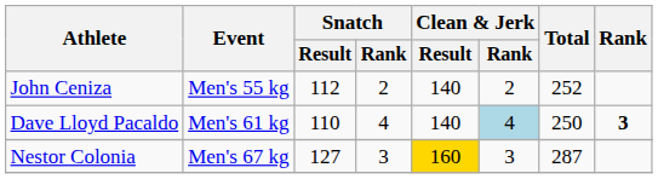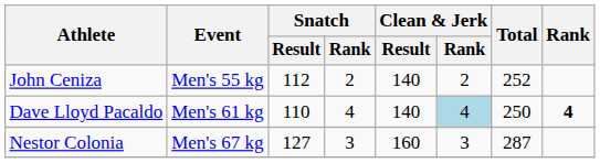Dave Lloyd Pacaldo | Rank: 3 -> 4
Nestor Colonia | Clean & Jerk / Result: gold background -> no background
